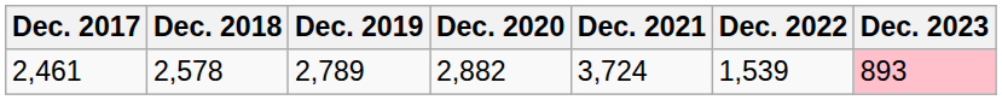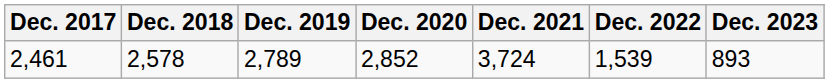2,461 | Dec. 2020: 2,882 -> 2,852
2,461 | Dec. 2023: pink background -> no background
